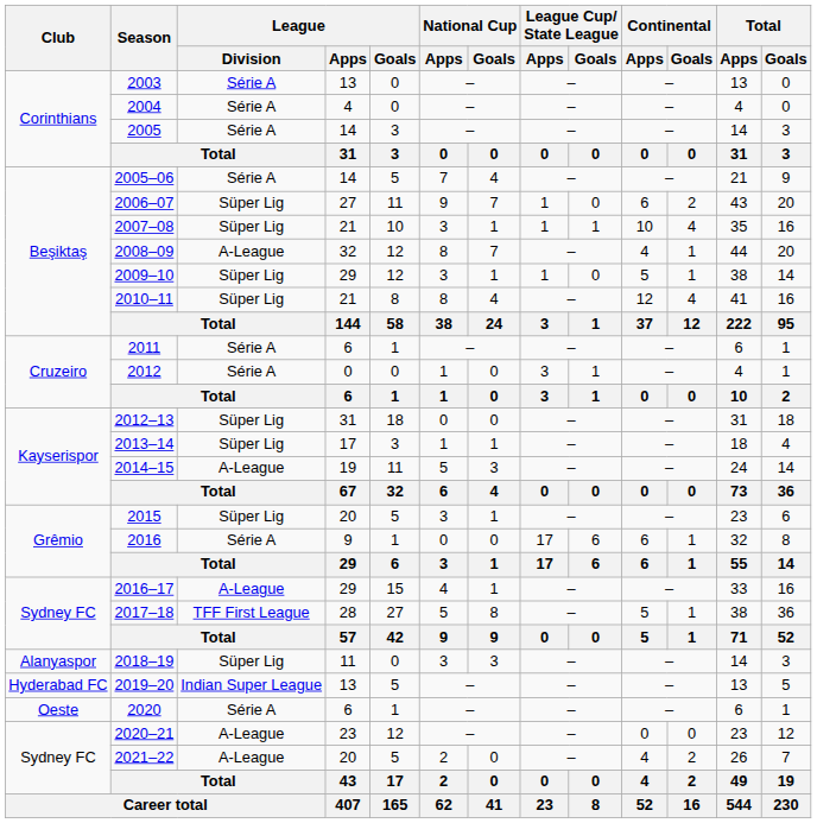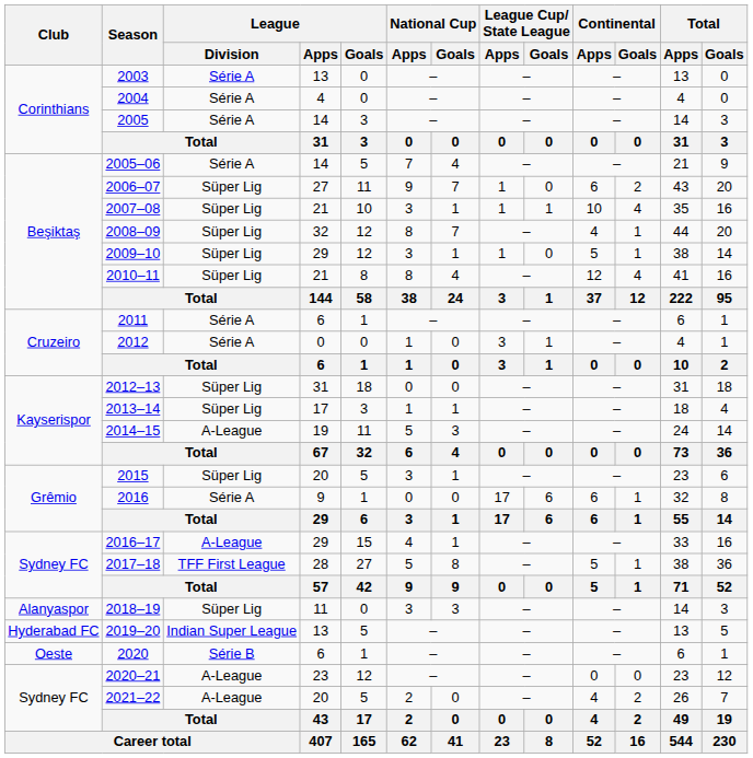2008–09 | League / Division: A-League -> Süper Lig
2020 | League / Division: Série A -> Série B
